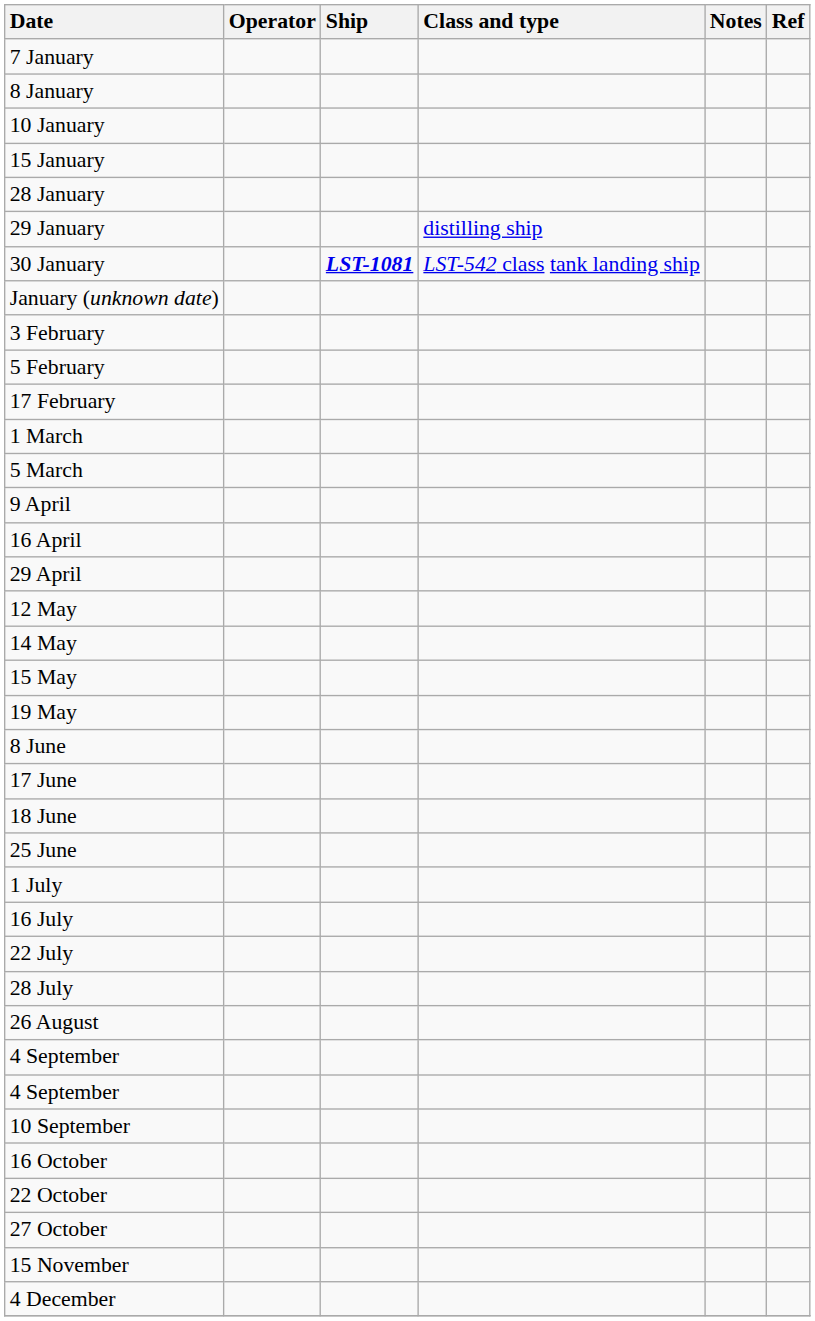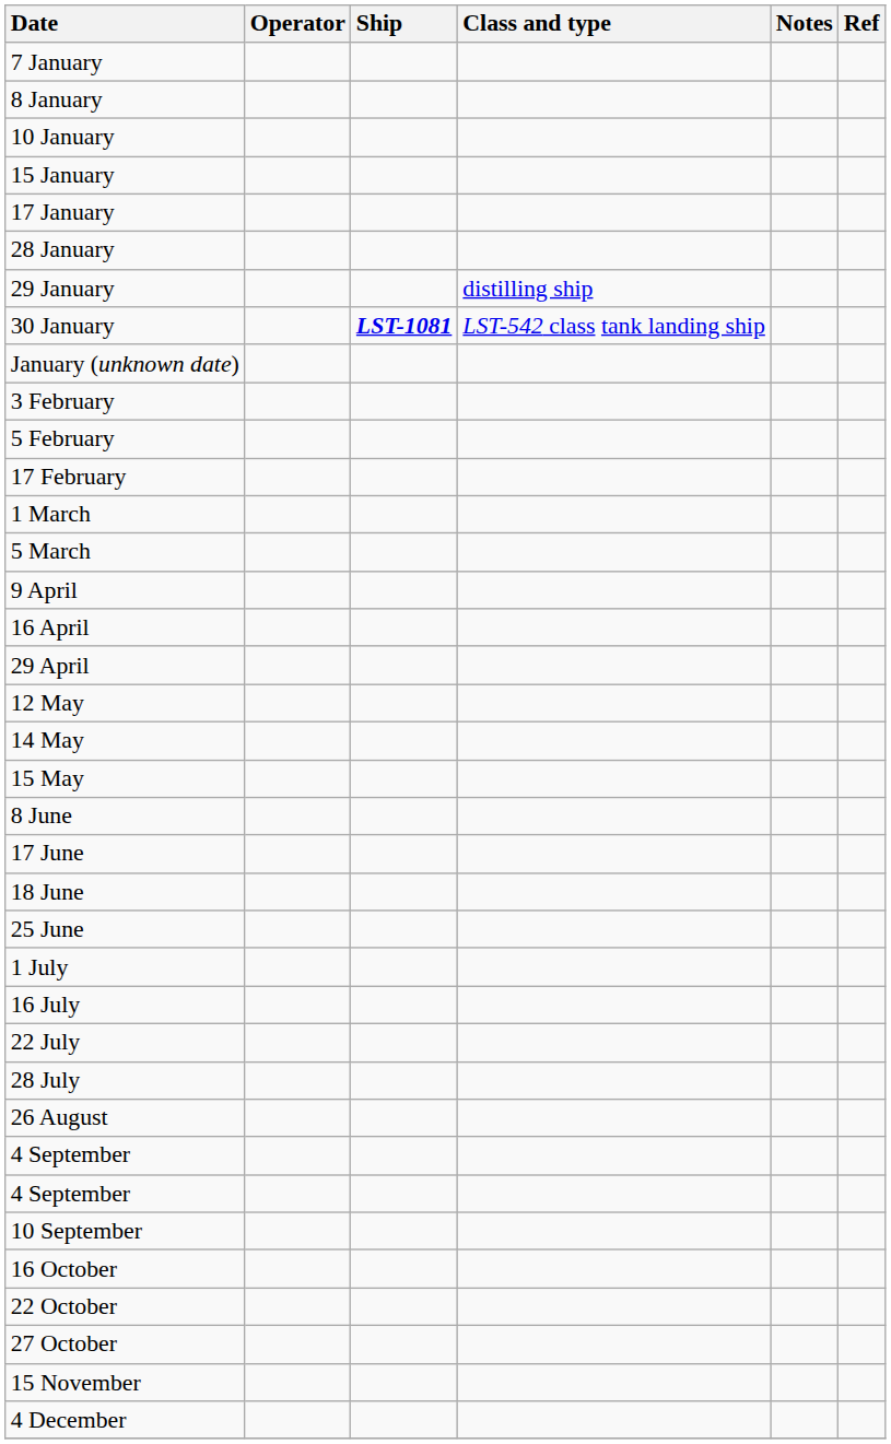+ row: 17 January
- row: 19 May
